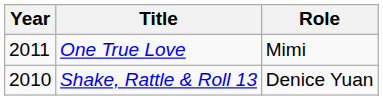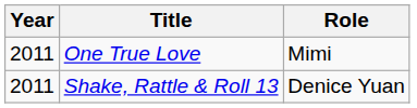Shake, Rattle & Roll 13 | Year: 2010 -> 2011
